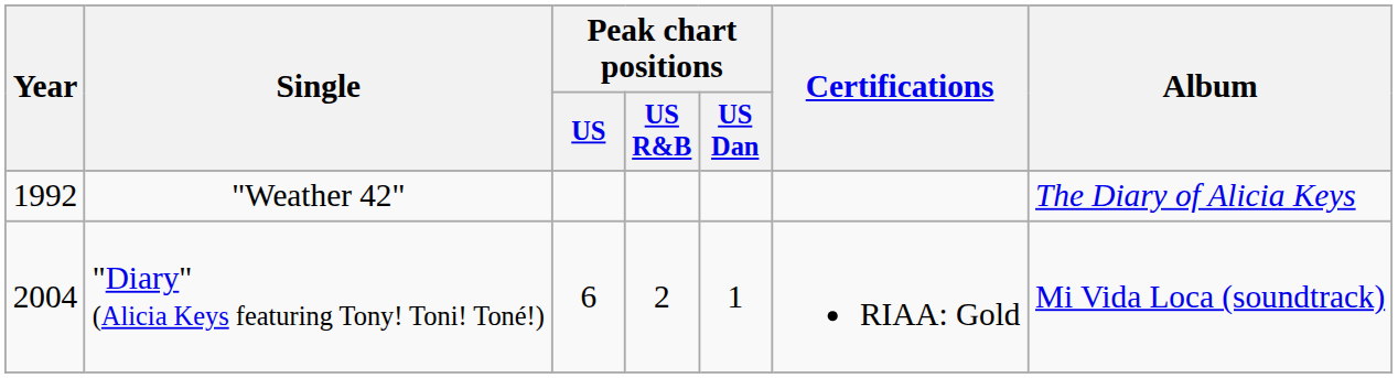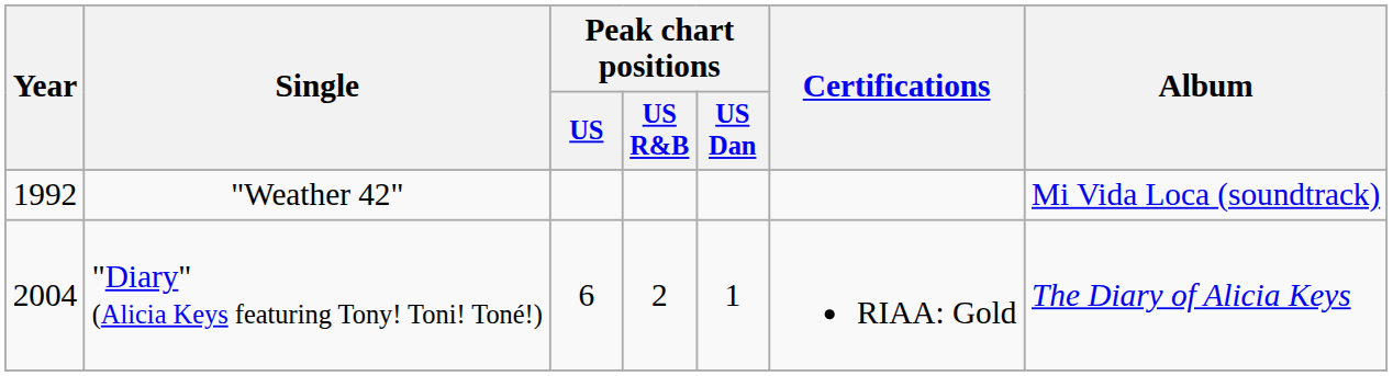"Weather 42" | Album: The Diary of Alicia Keys -> Mi Vida Loca (soundtrack)
"Diary" (Alicia Keys featuring Tony! Toni! Toné!) | Album: Mi Vida Loca (soundtrack) -> The Diary of Alicia Keys
